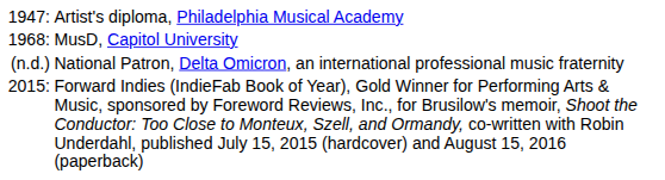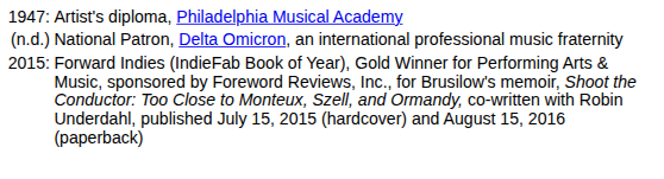- row: 1968: | MusD, Capitol University
